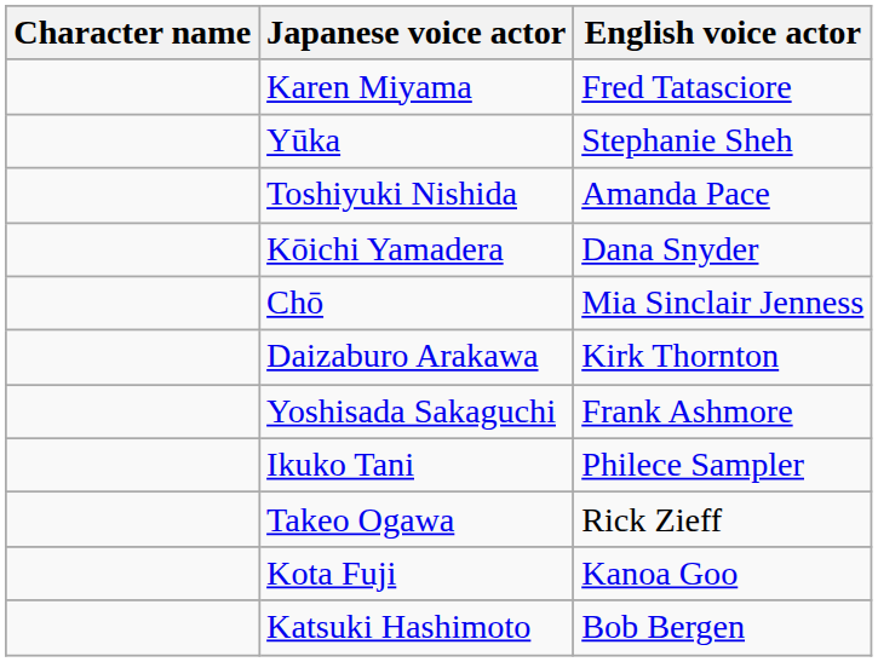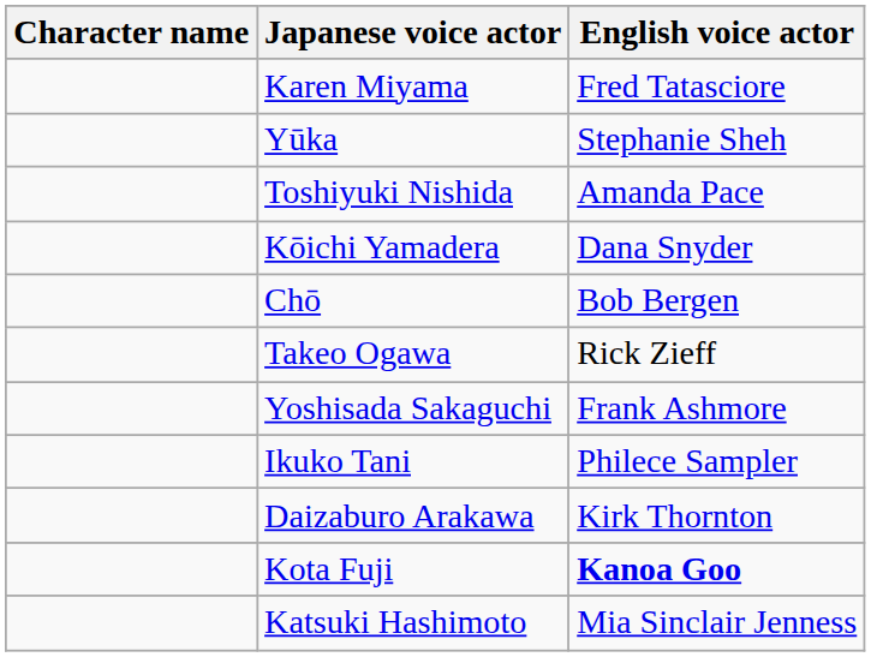Chō | English voice actor: Mia Sinclair Jenness -> Bob Bergen
rows swapped: Daizaburo Arakawa <-> Takeo Ogawa
Kota Fuji | English voice actor: normal -> bold
Katsuki Hashimoto | English voice actor: Bob Bergen -> Mia Sinclair Jenness
